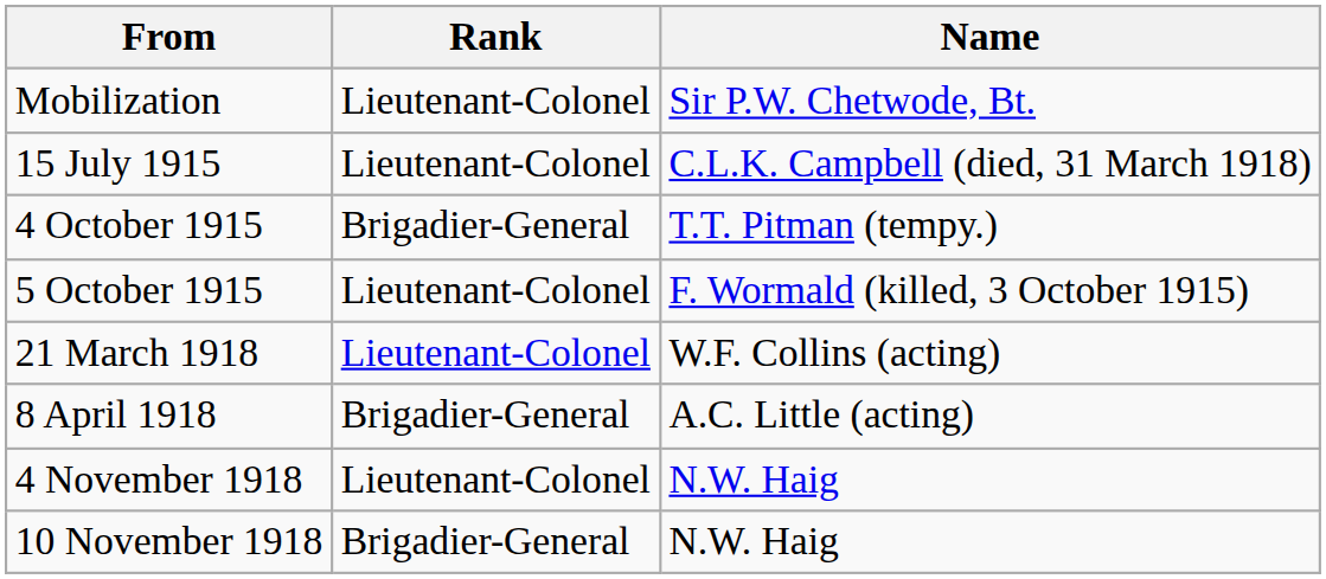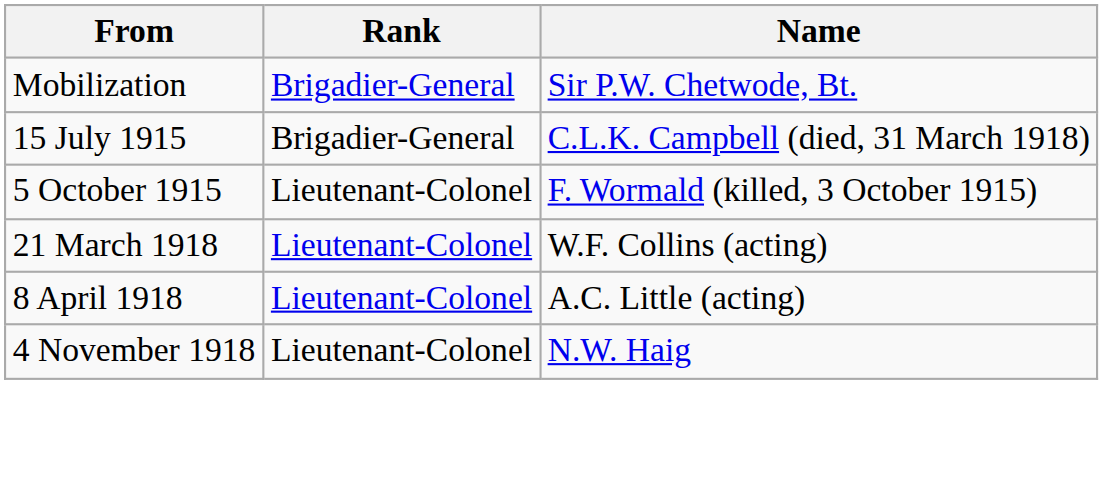Mobilization | Rank: Lieutenant-Colonel -> Brigadier-General
15 July 1915 | Rank: Lieutenant-Colonel -> Brigadier-General
- row: 4 October 1915 | Brigadier-General | T.T. Pitman (tempy.)
8 April 1918 | Rank: Brigadier-General -> Lieutenant-Colonel
- row: 10 November 1918 | Brigadier-General | N.W. Haig
